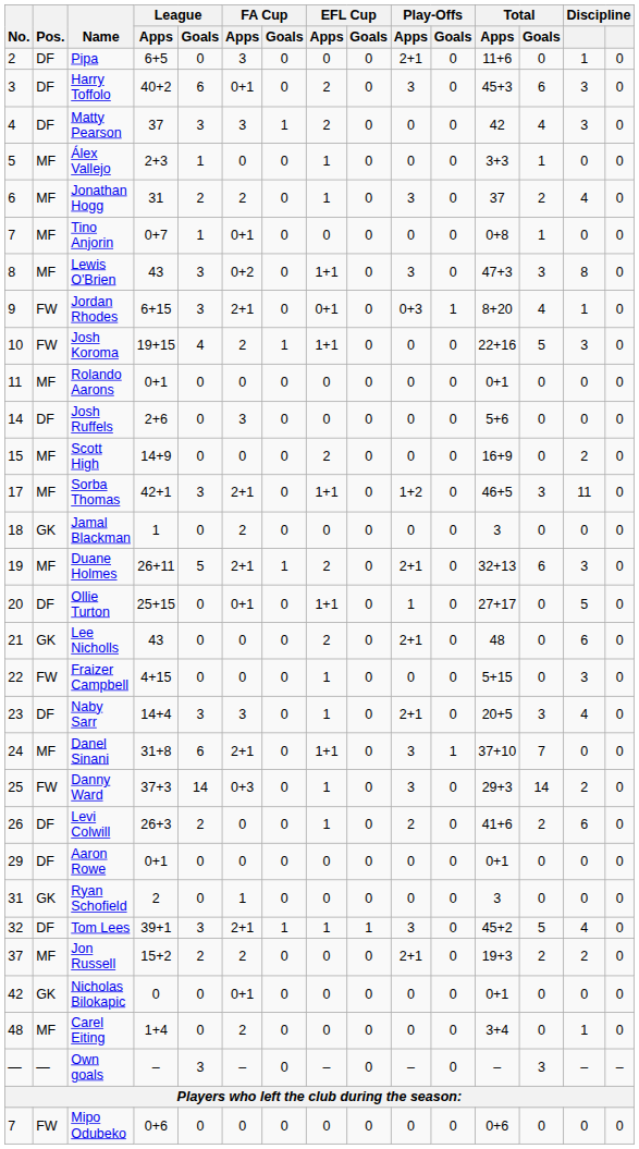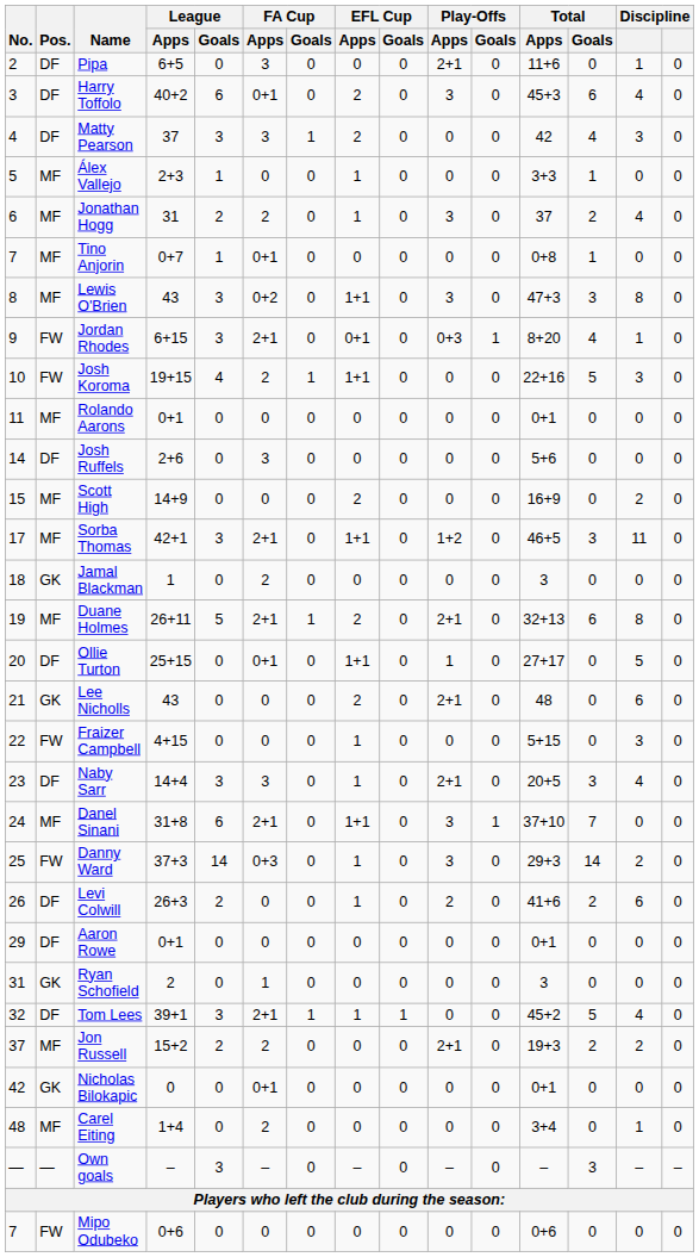Harry Toffolo | column 14: 3 -> 4
Duane Holmes | column 14: 3 -> 8
Tom Lees | Play-Offs / Apps: 3 -> 0
